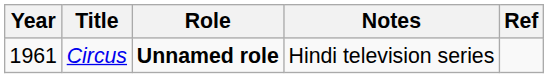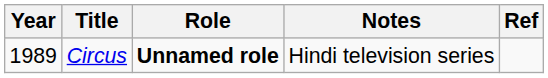Circus | Year: 1961 -> 1989
